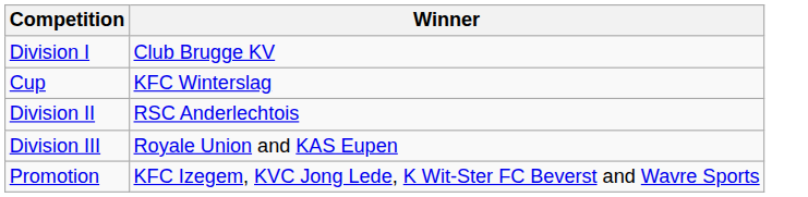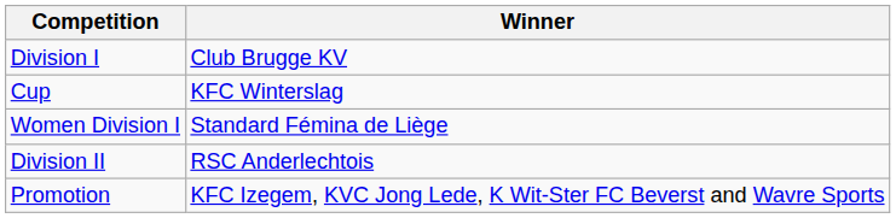+ row: Women Division I | Standard Fémina de Liège
- row: Division III | Royale Union and KAS Eupen
